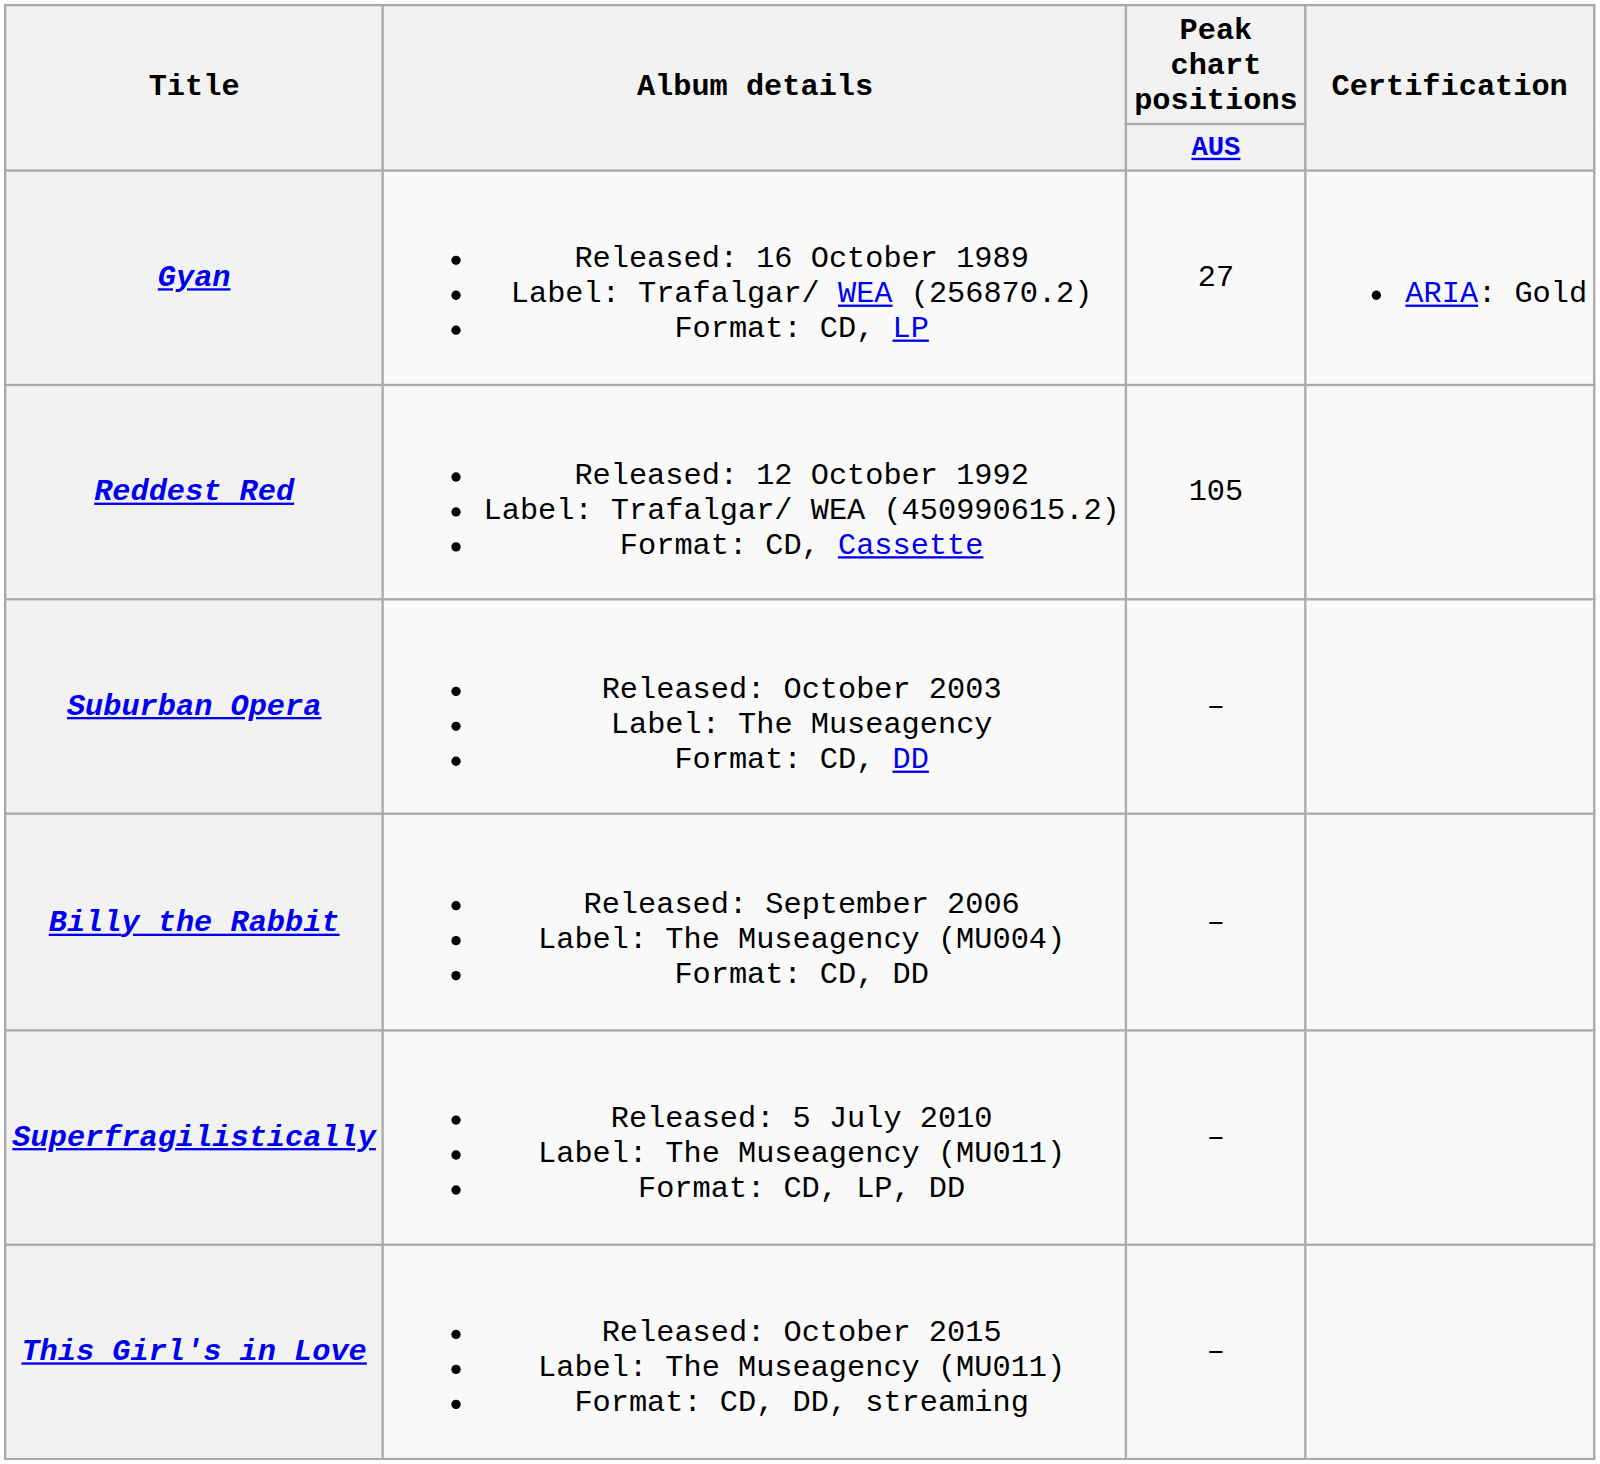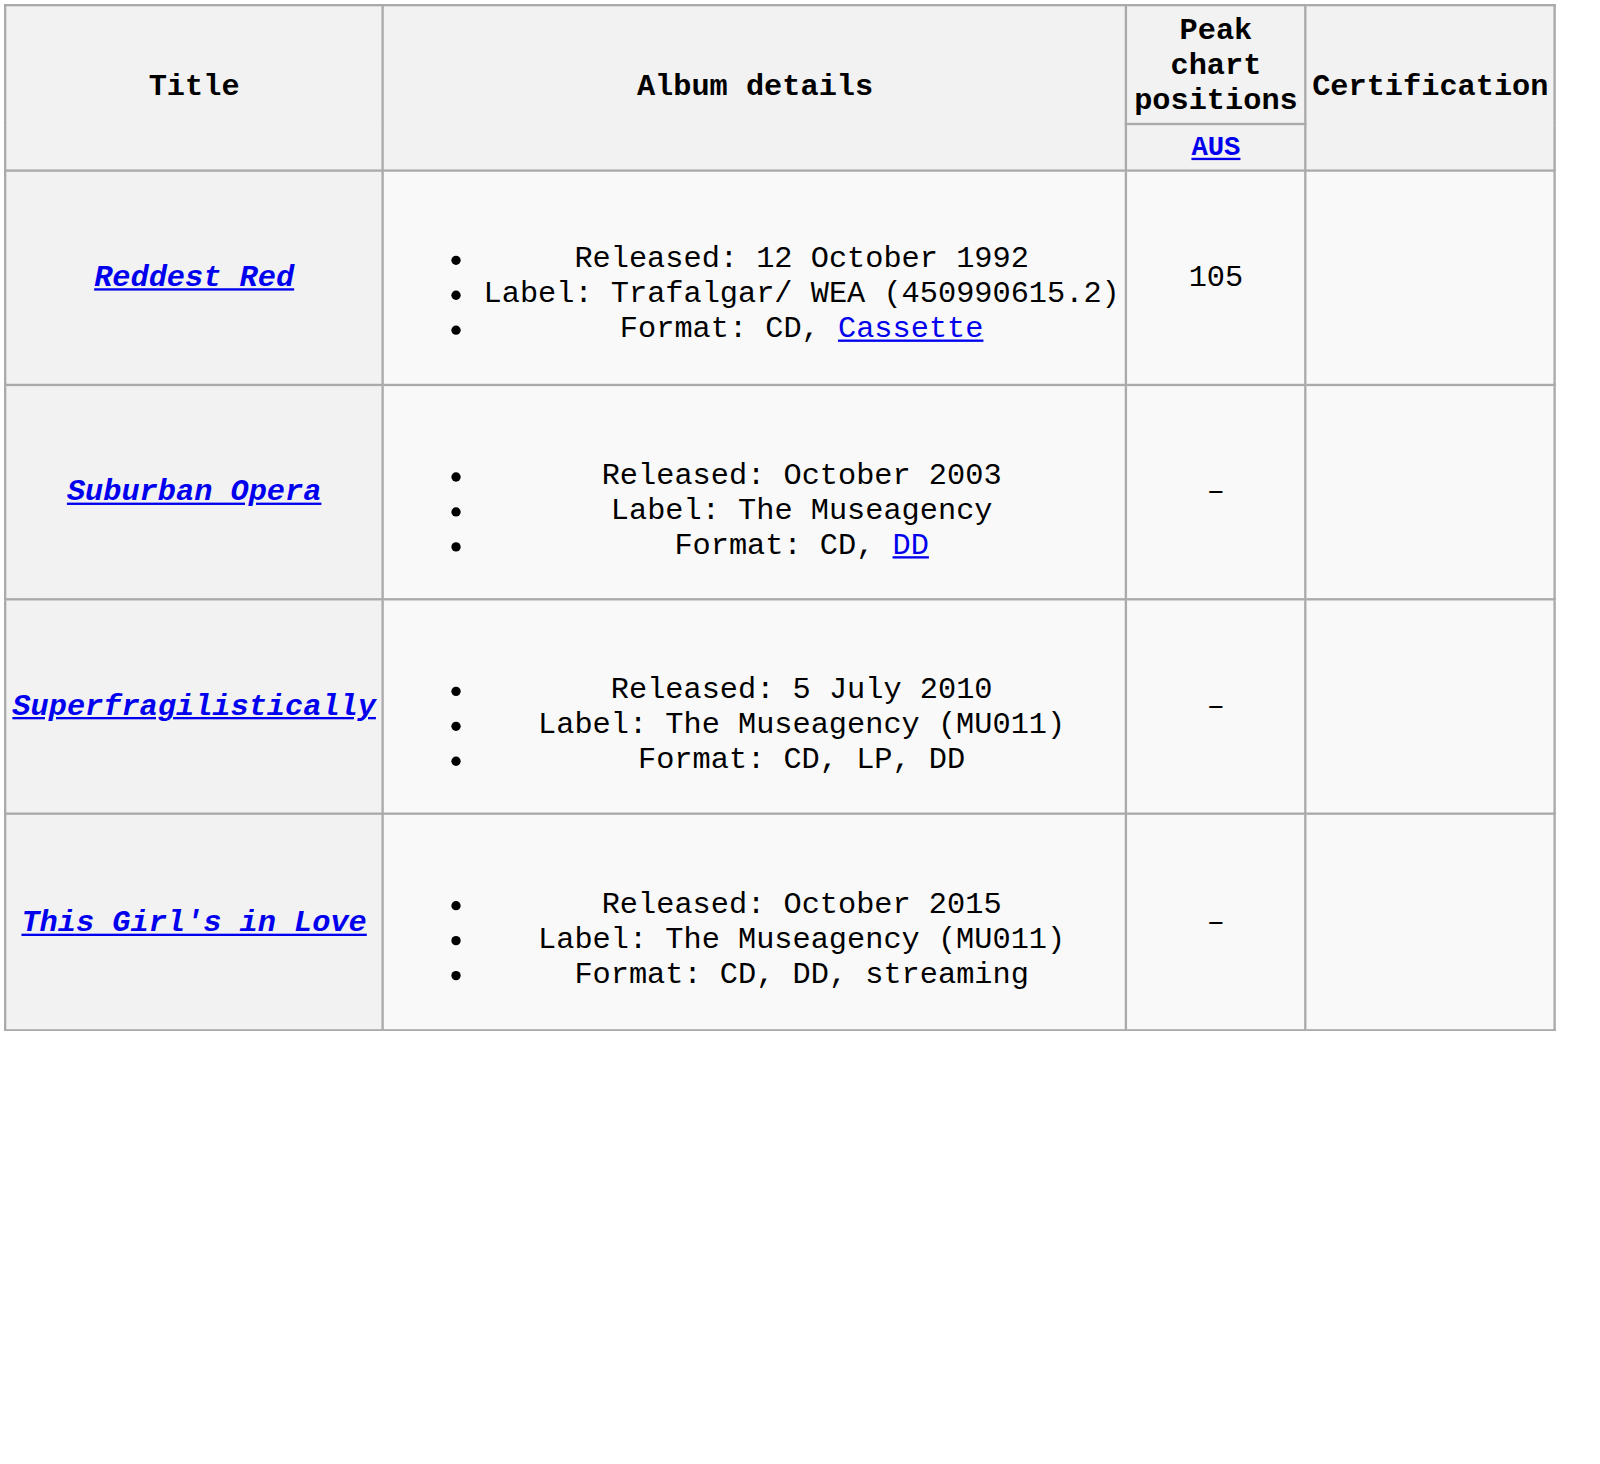- row: Gyan | Released: 16 October 1989 Label: Trafalgar/ WEA (256870.2) Format: CD, LP | 27 | ARIA: Gold
- row: Billy the Rabbit | Released: September 2006 Label: The Museagency (MU004) Format: CD, DD | –
